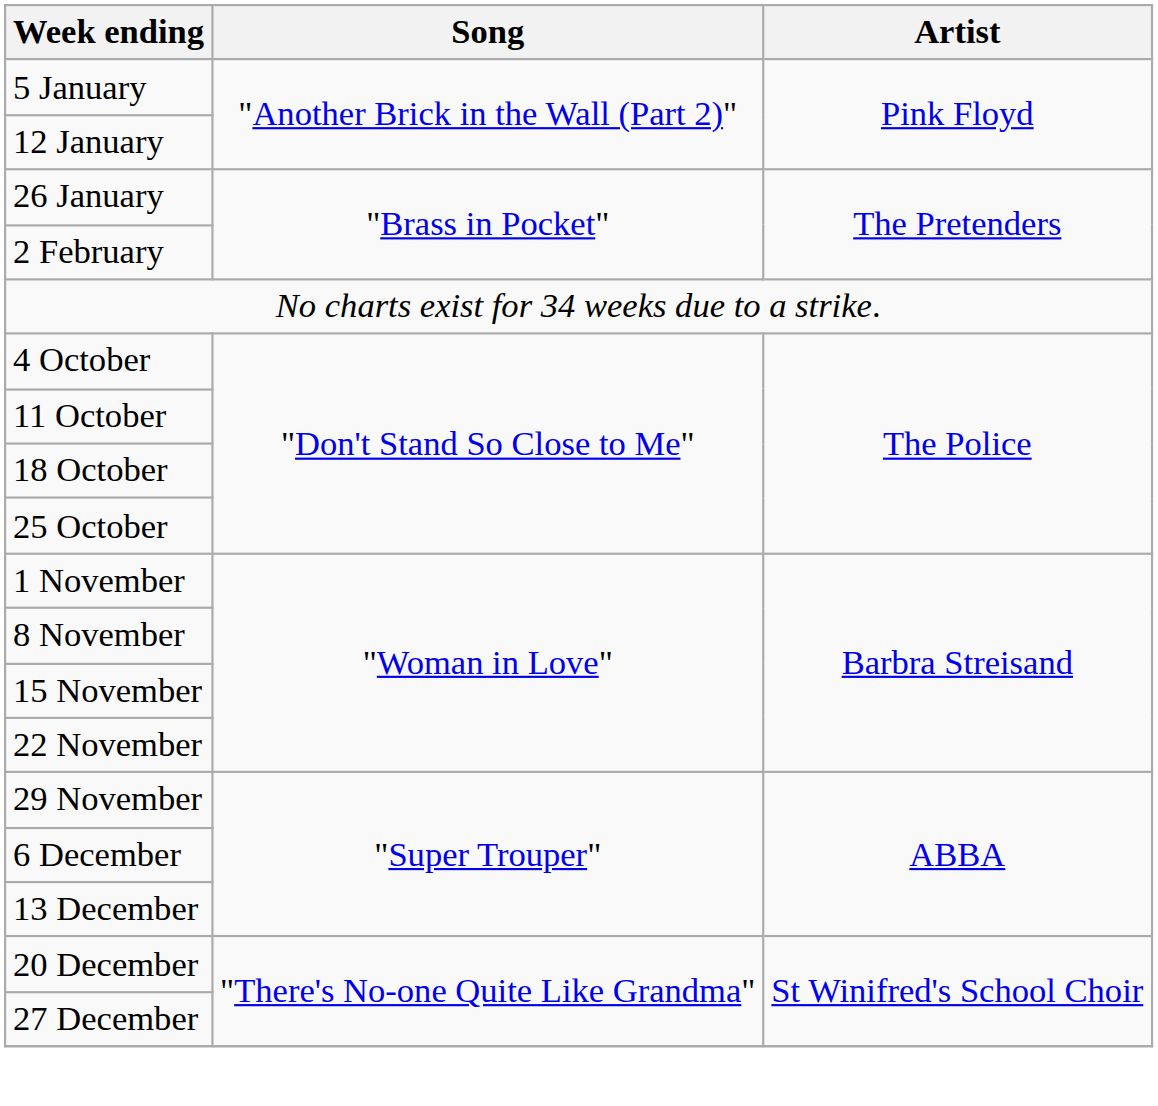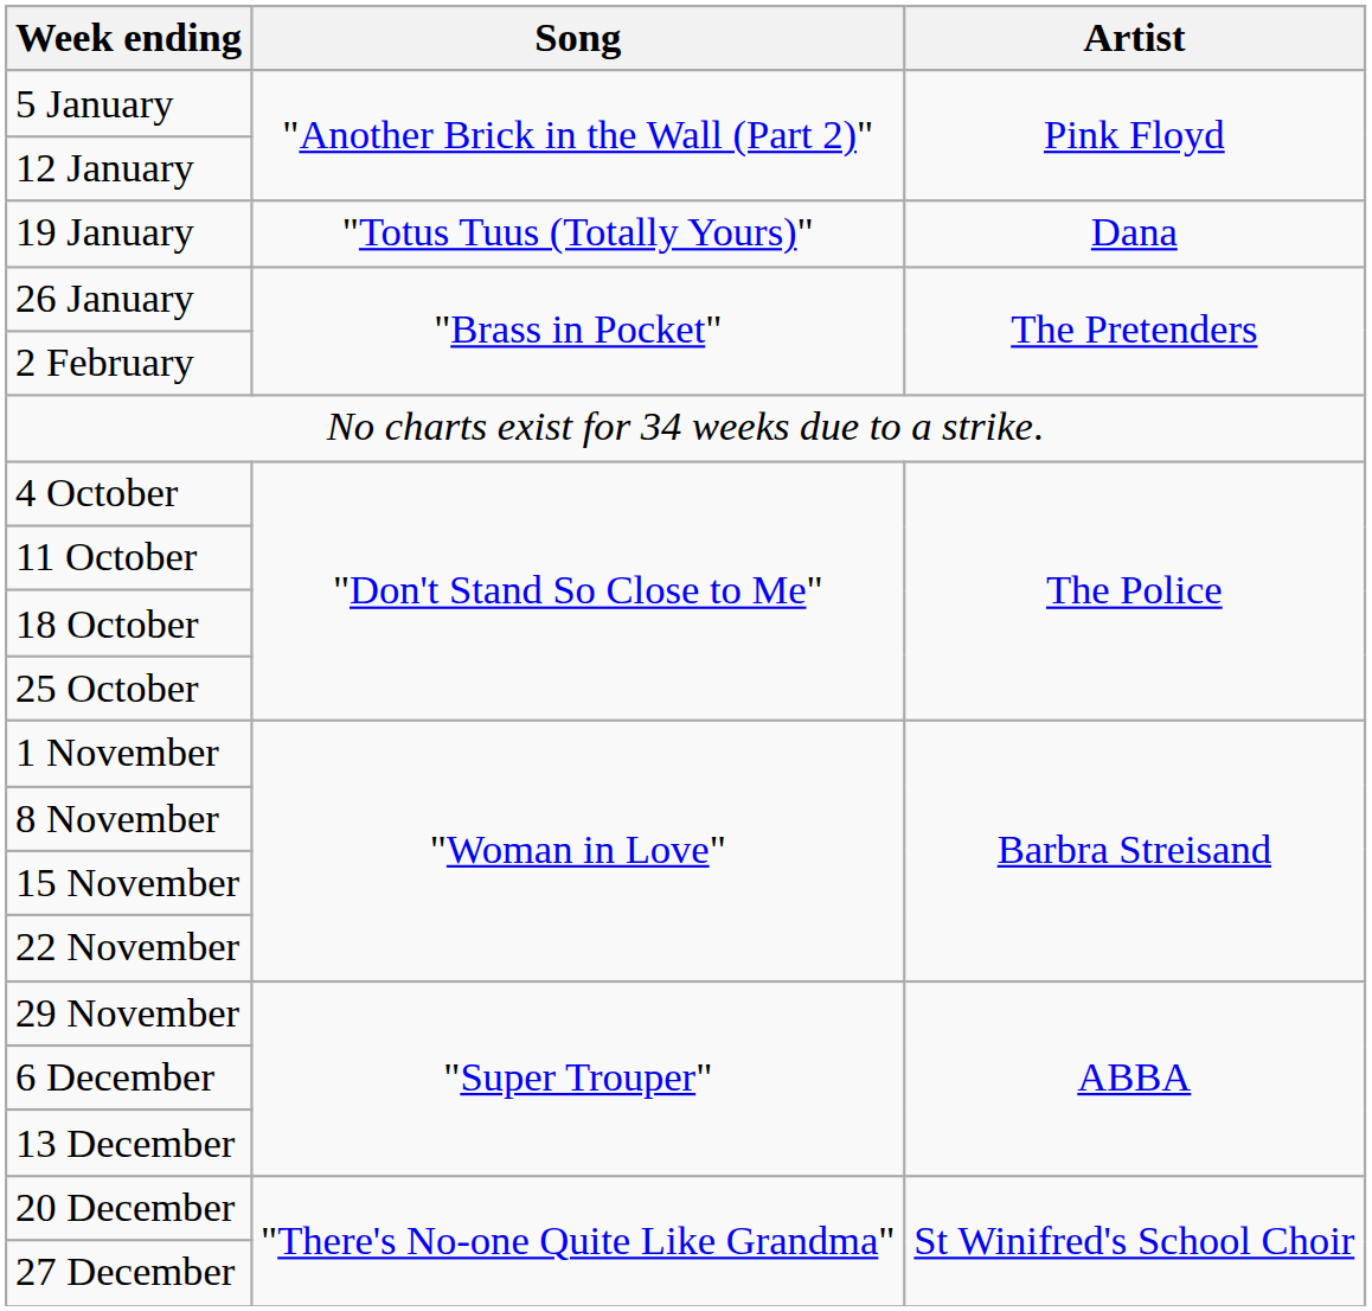+ row: 19 January | "Totus Tuus (Totally Yours)" | Dana
